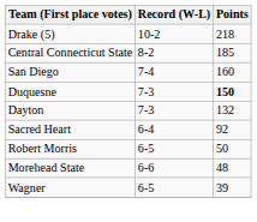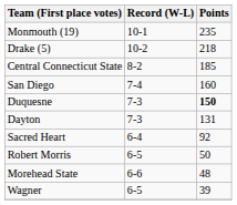+ row: Monmouth (19) | 10-1 | 235
Dayton | Points: 132 -> 131
